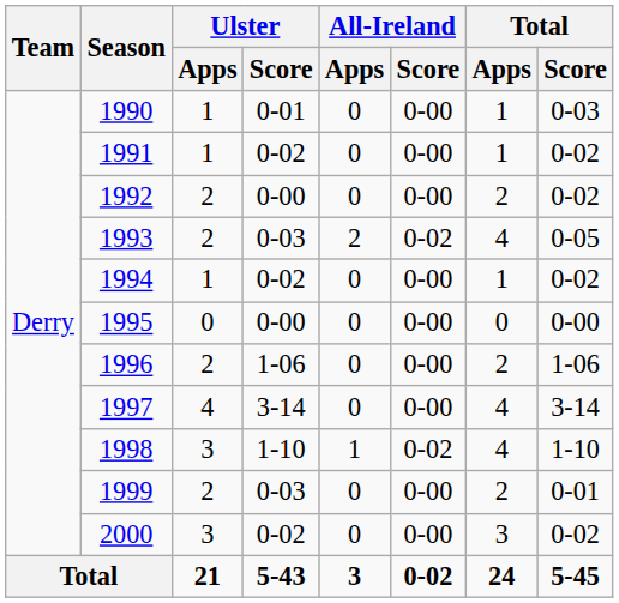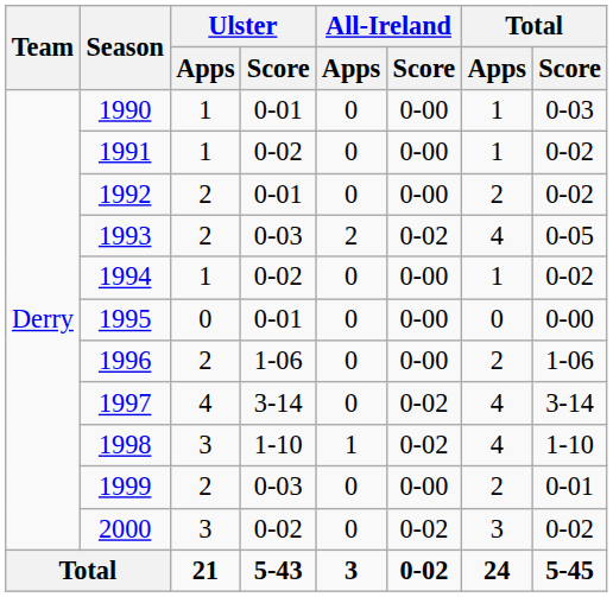1992 | Ulster / Score: 0-00 -> 0-01
1995 | Ulster / Score: 0-00 -> 0-01
1997 | All-Ireland / Score: 0-00 -> 0-02
2000 | All-Ireland / Score: 0-00 -> 0-02
